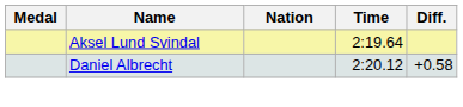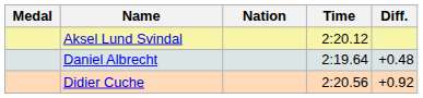Aksel Lund Svindal | Time: 2:19.64 -> 2:20.12
Daniel Albrecht | Time: 2:20.12 -> 2:19.64
Daniel Albrecht | Diff.: +0.58 -> +0.48
+ row: Didier Cuche | 2:20.56 | +0.92
